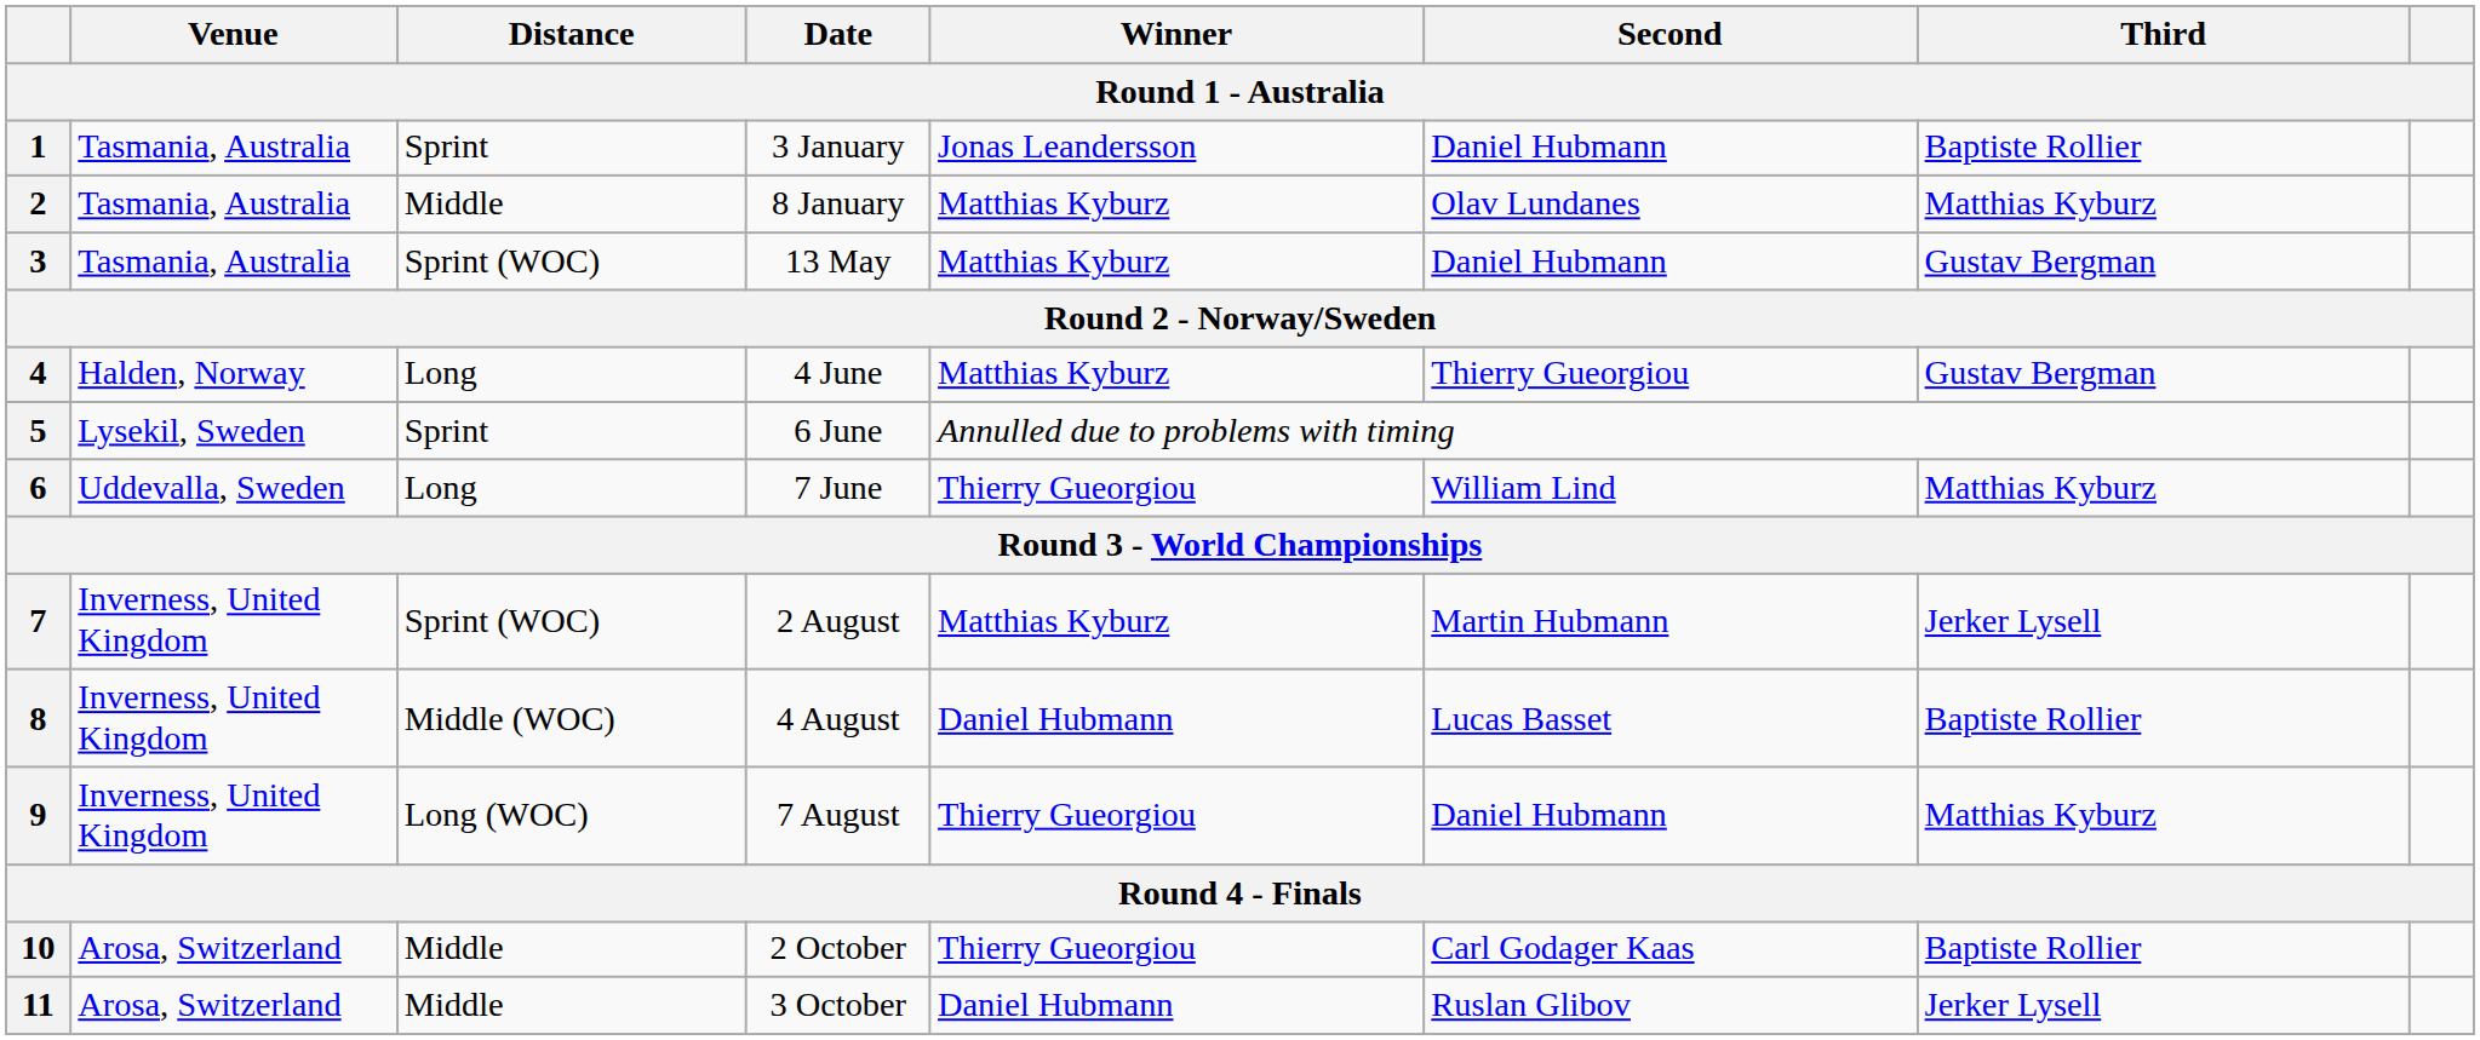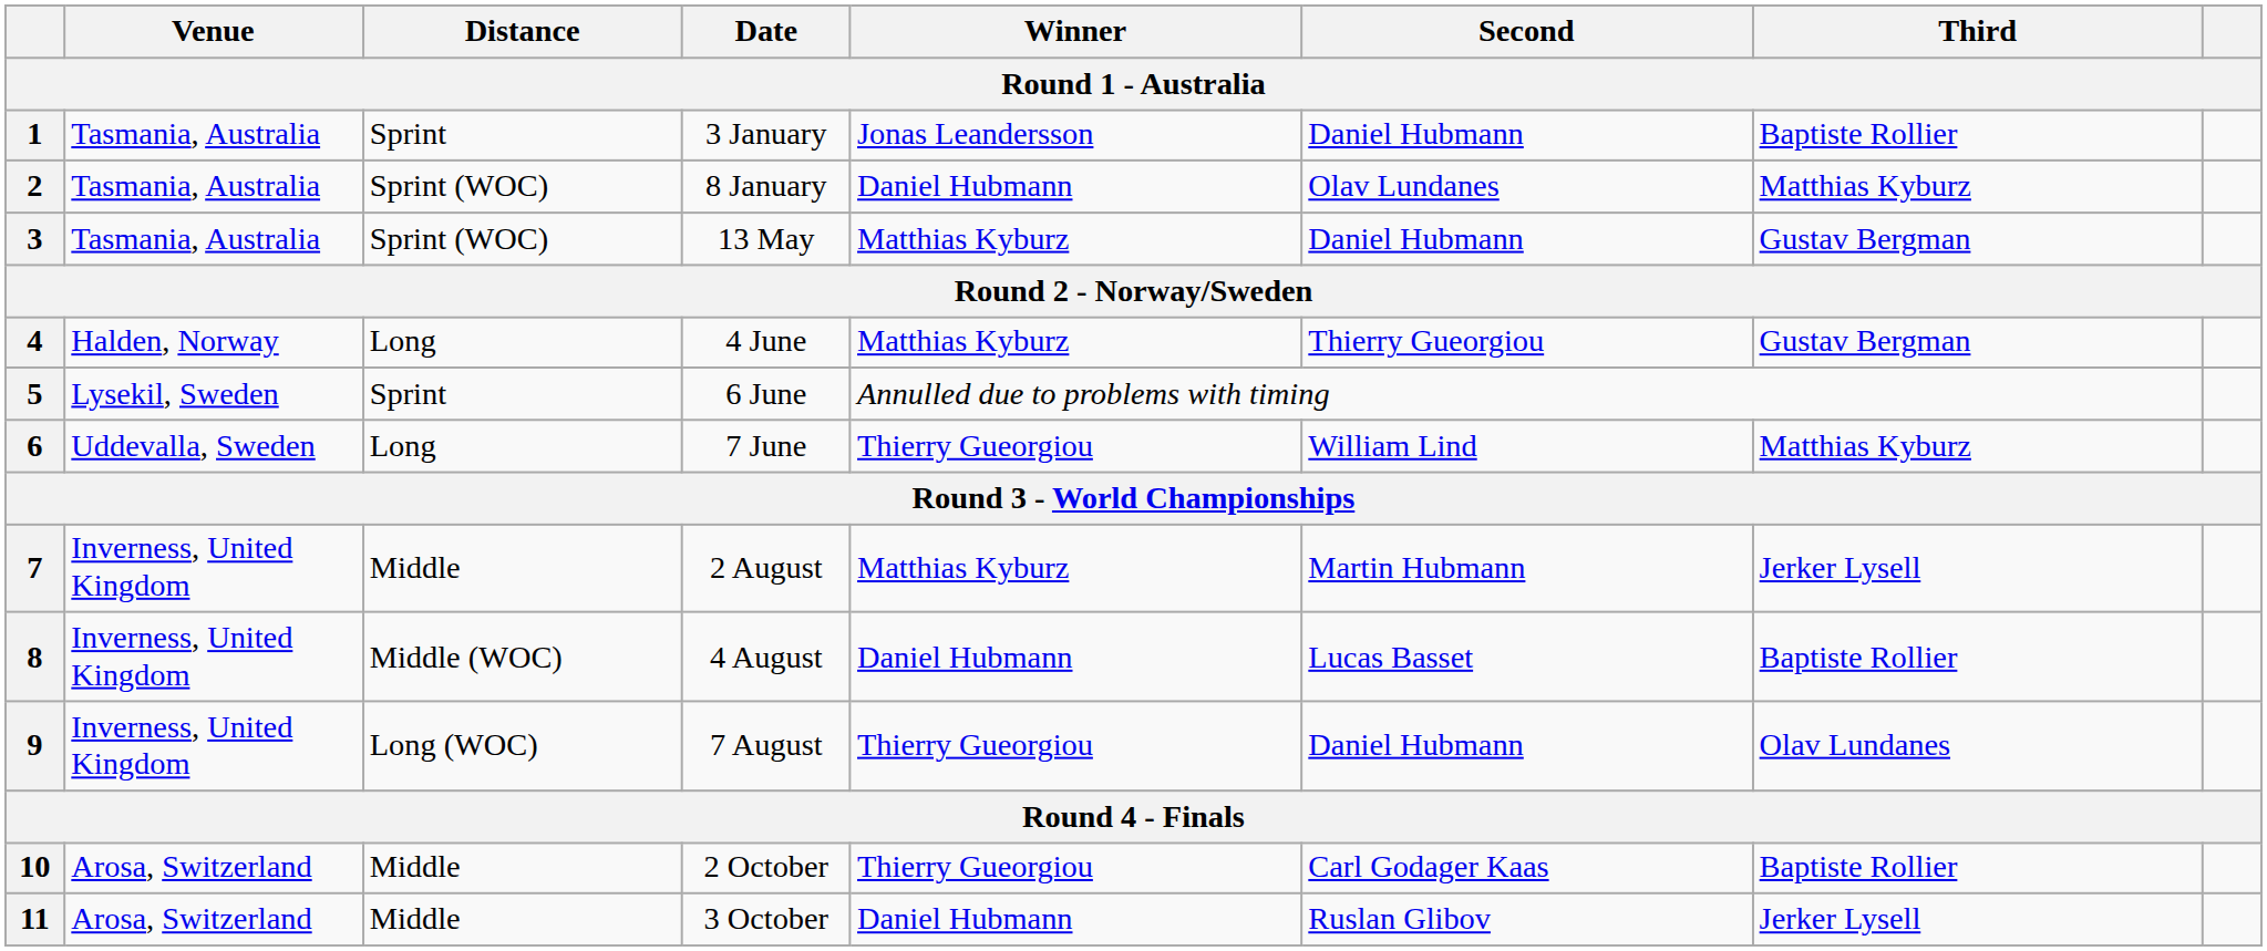2 | Distance: Middle -> Sprint (WOC)
2 | Winner: Matthias Kyburz -> Daniel Hubmann
7 | Distance: Sprint (WOC) -> Middle
9 | Third: Matthias Kyburz -> Olav Lundanes
